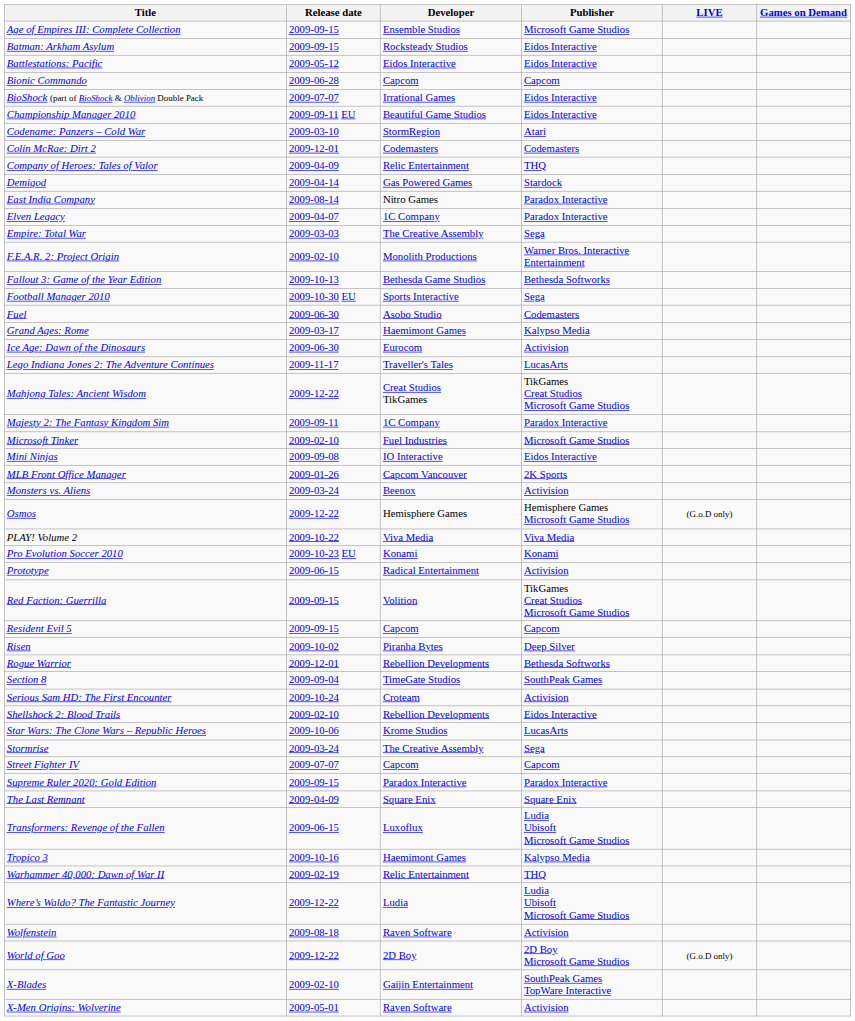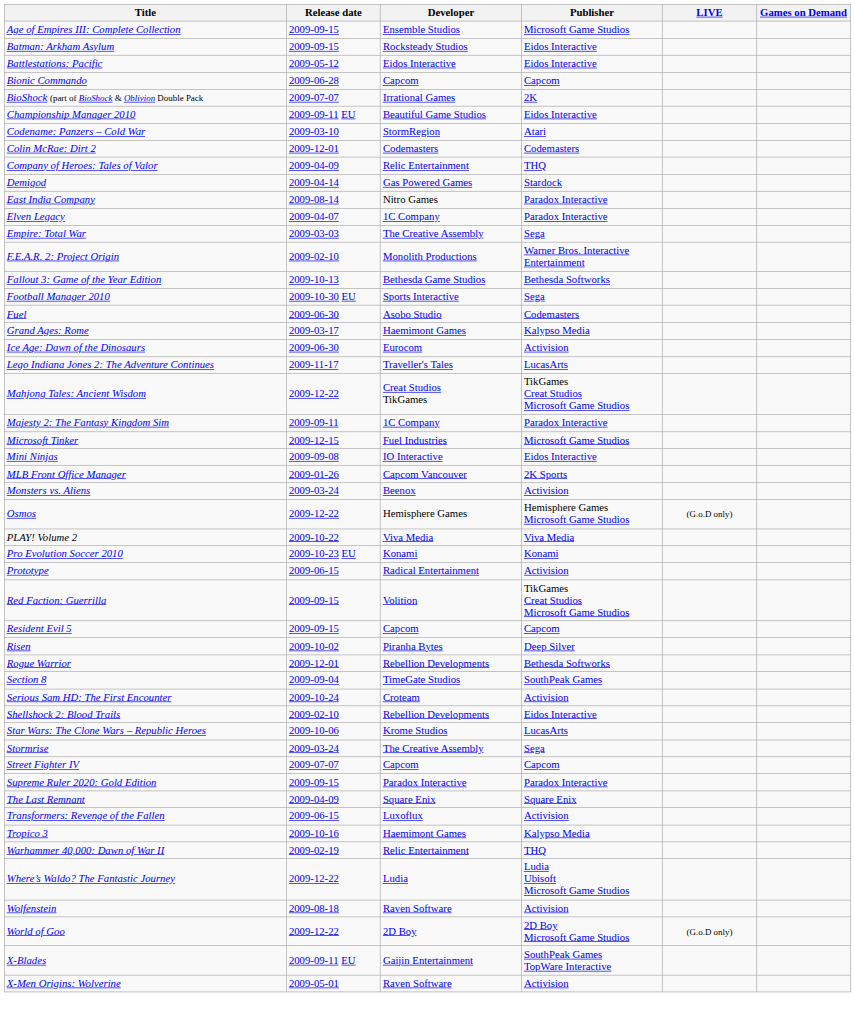BioShock (part of BioShock & Oblivion Double Pack | Publisher: Eidos Interactive -> 2K
Microsoft Tinker | Release date: 2009-02-10 -> 2009-12-15
Transformers: Revenge of the Fallen | Publisher: Ludia Ubisoft Microsoft Game Studios -> Activision
X-Blades | Release date: 2009-02-10 -> 2009-09-11 EU
